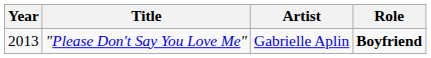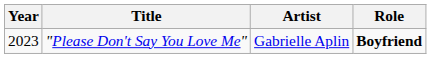"Please Don't Say You Love Me" | Year: 2013 -> 2023
